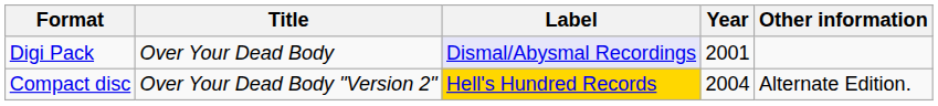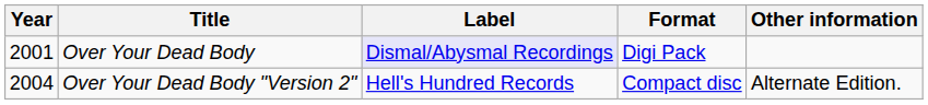columns swapped: Year <-> Format
Over Your Dead Body "Version 2" | Label: gold background -> no background
